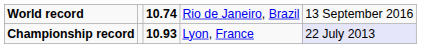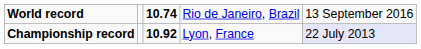Championship record | column 3: 10.93 -> 10.92
